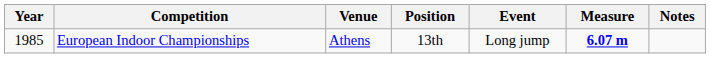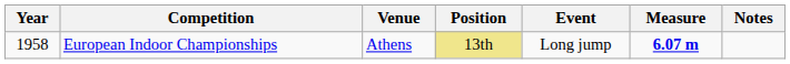European Indoor Championships | Year: 1985 -> 1958
European Indoor Championships | Position: no background -> khaki background
